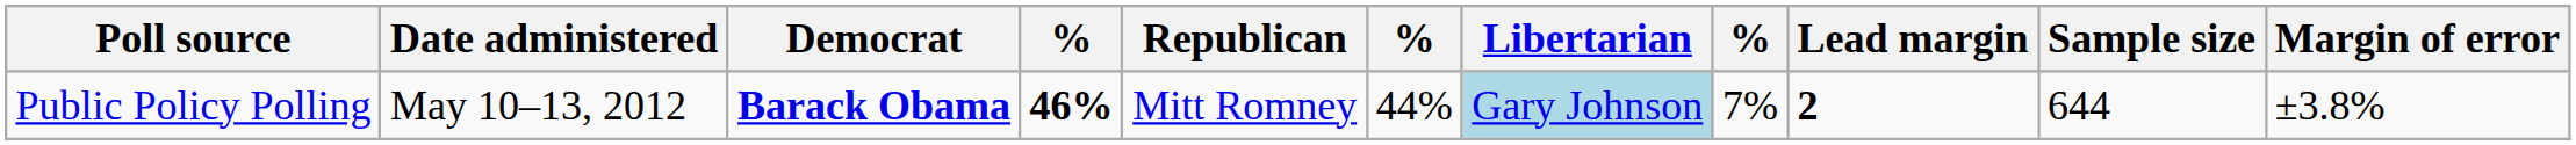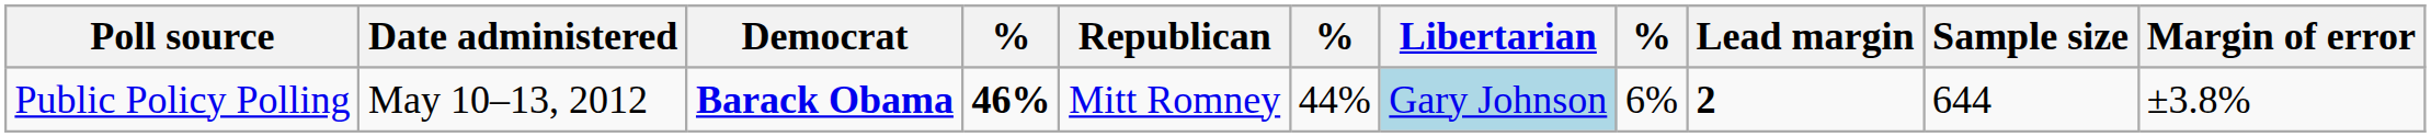Public Policy Polling | column 8: 7% -> 6%
